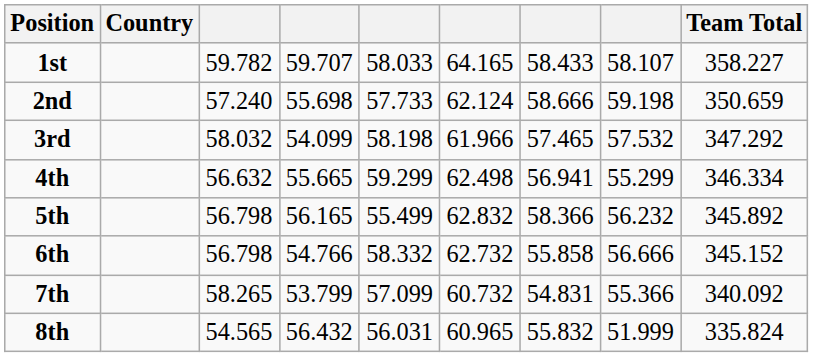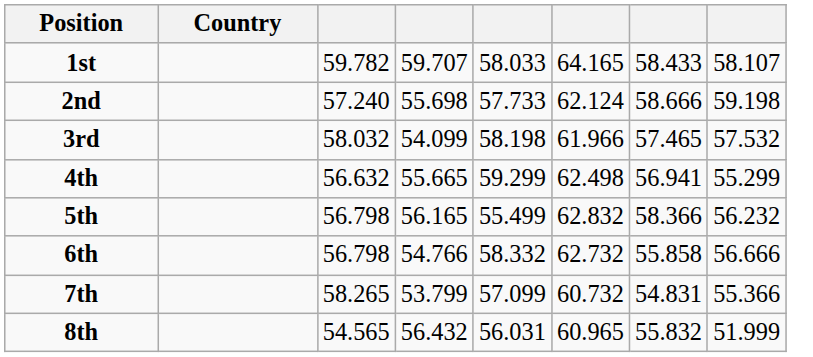- column: Team Total | 358.227 | 350.659 | 347.292 | 346.334 | 345.892 | 345.152 | 340.092 | 335.824
